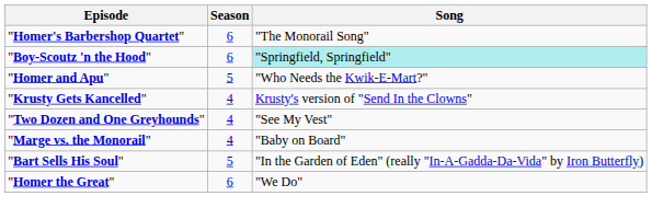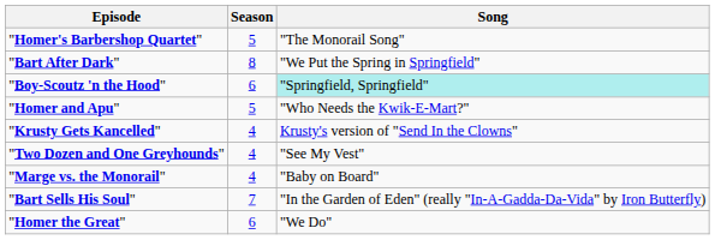"Homer's Barbershop Quartet" | Season: 6 -> 5
+ row: "Bart After Dark" | 8 | "We Put the Spring in Springfield"
"Bart Sells His Soul" | Season: 5 -> 7
